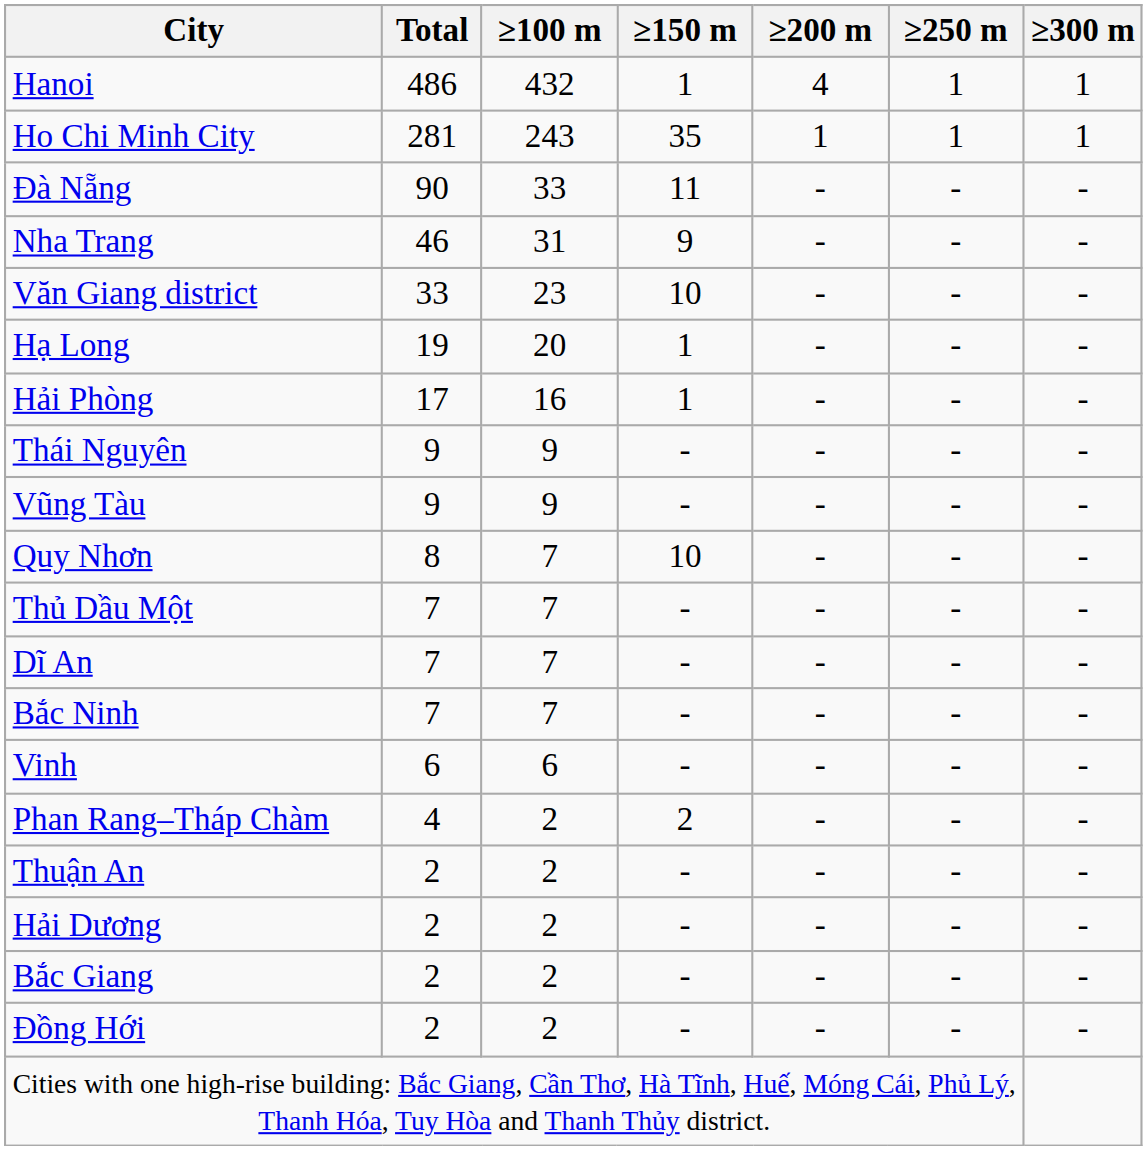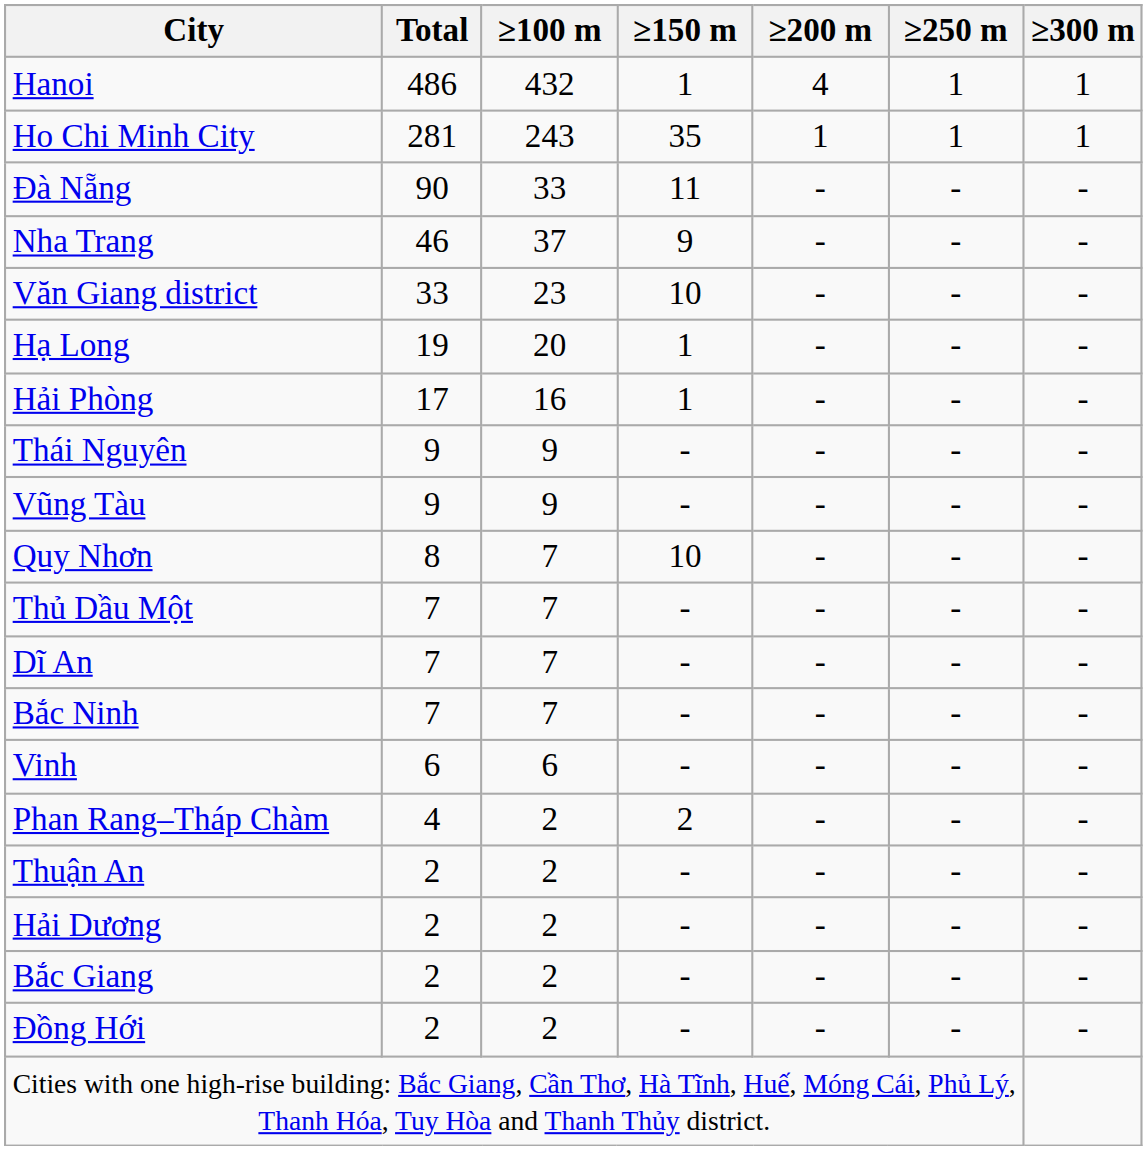Nha Trang | ≥100 m: 31 -> 37
